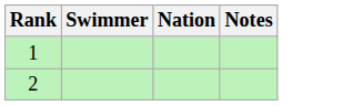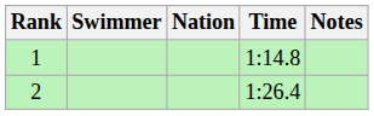+ column: Time | 1:14.8 | 1:26.4
